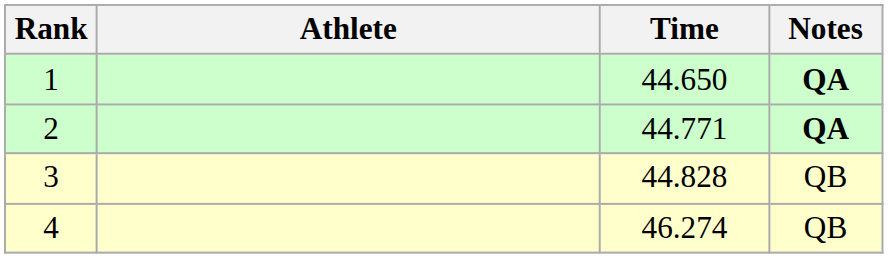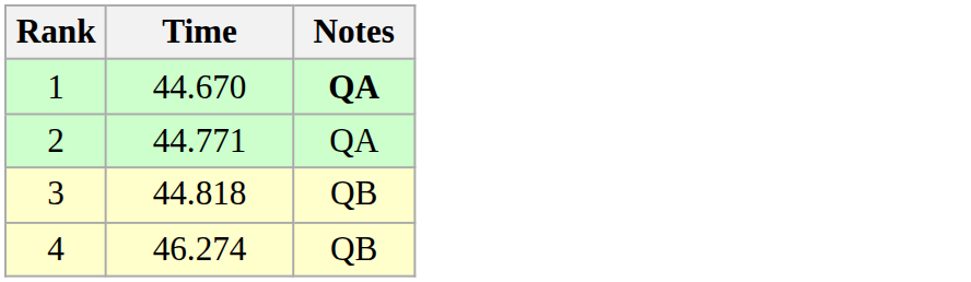- column: Athlete
1 | Time: 44.650 -> 44.670
2 | Notes: bold -> normal
3 | Time: 44.828 -> 44.818
